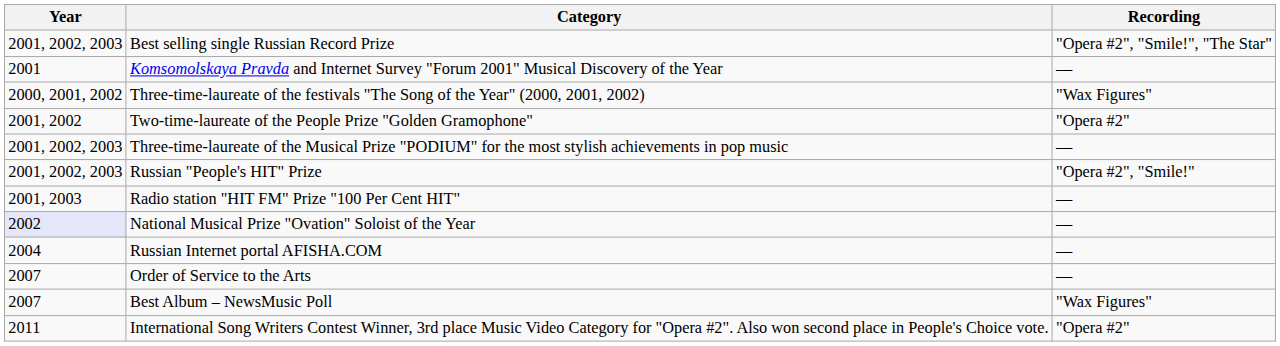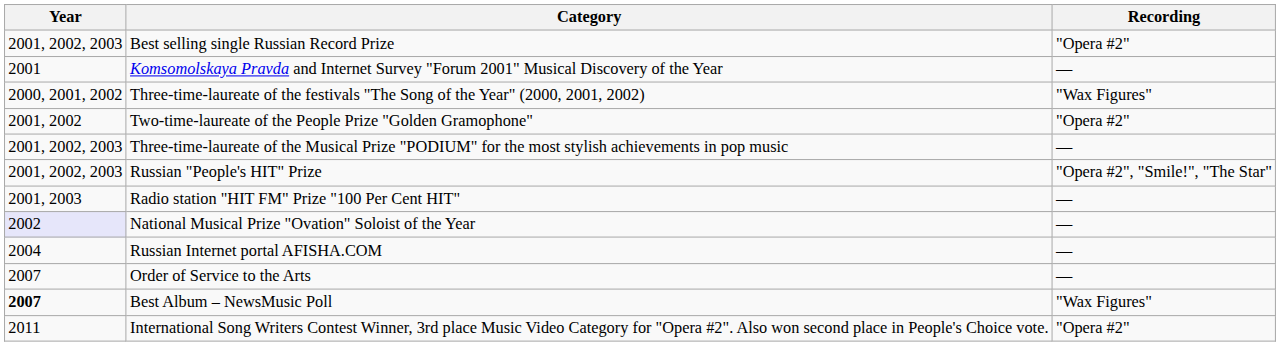Best selling single Russian Record Prize | Recording: "Opera #2", "Smile!", "The Star" -> "Opera #2"
Russian "People's HIT" Prize | Recording: "Opera #2", "Smile!" -> "Opera #2", "Smile!", "The Star"
Best Album – NewsMusic Poll | Year: normal -> bold
